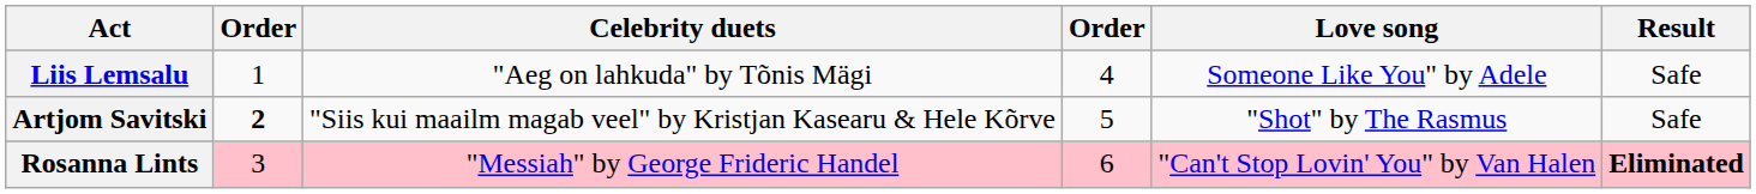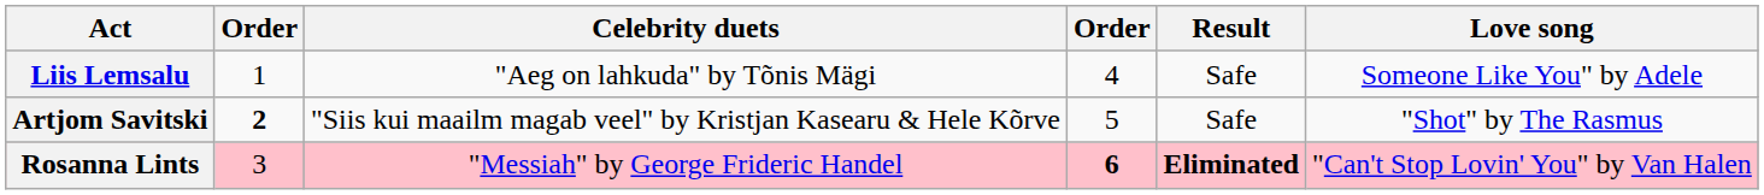columns swapped: Love song <-> Result
Rosanna Lints | column 4: normal -> bold
